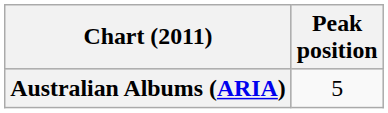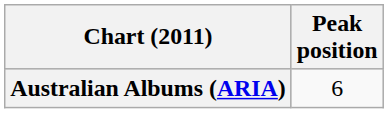Australian Albums (ARIA) | Peak position: 5 -> 6
